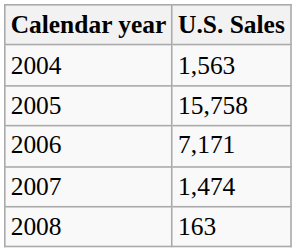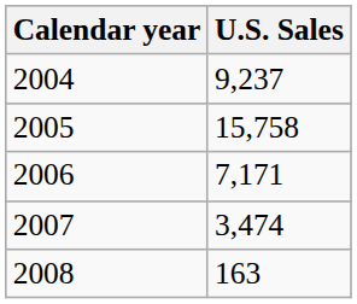2004 | U.S. Sales: 1,563 -> 9,237
2007 | U.S. Sales: 1,474 -> 3,474
